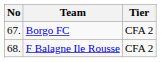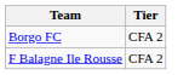- column: No | 67. | 68.
